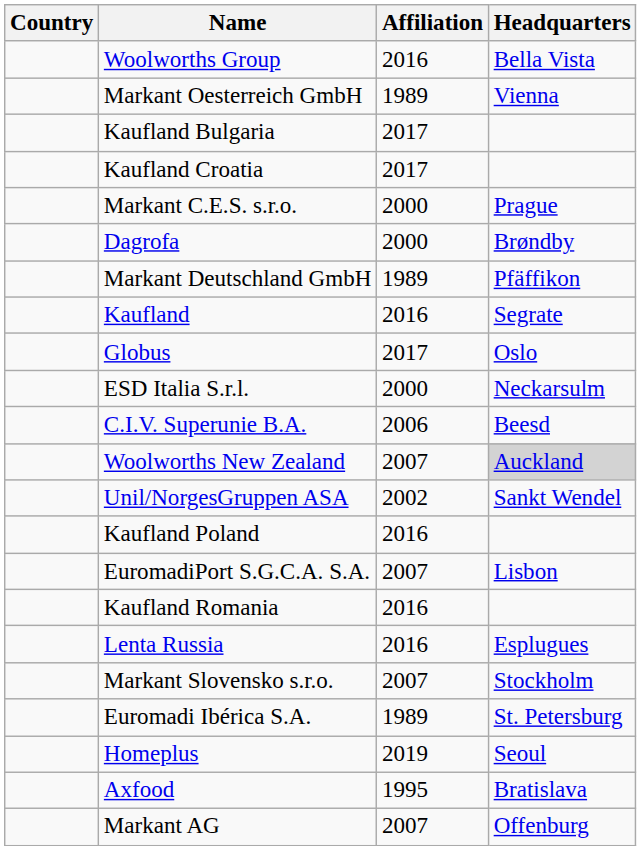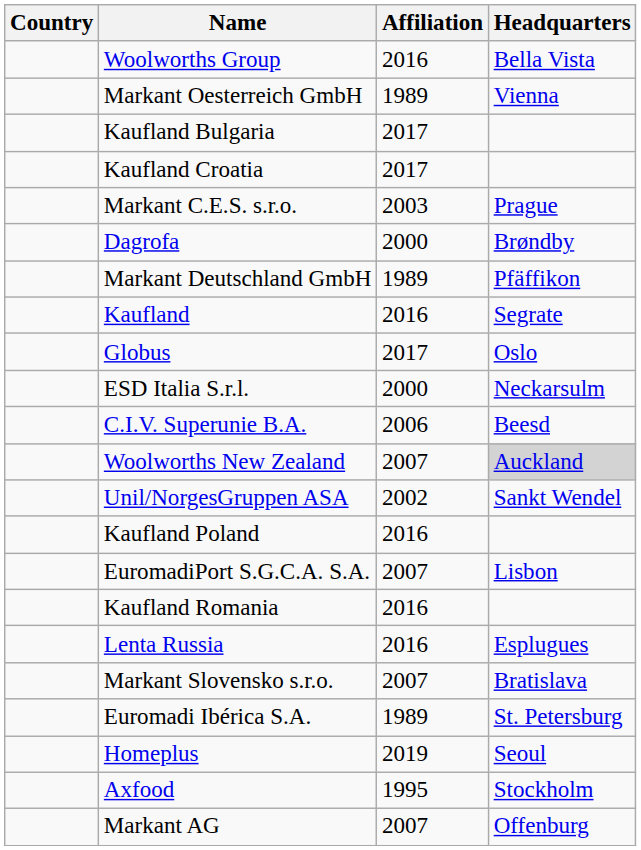Markant C.E.S. s.r.o. | Affiliation: 2000 -> 2003
Markant Slovensko s.r.o. | Headquarters: Stockholm -> Bratislava
Axfood | Headquarters: Bratislava -> Stockholm
